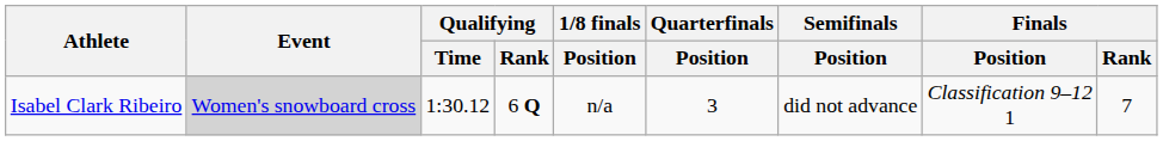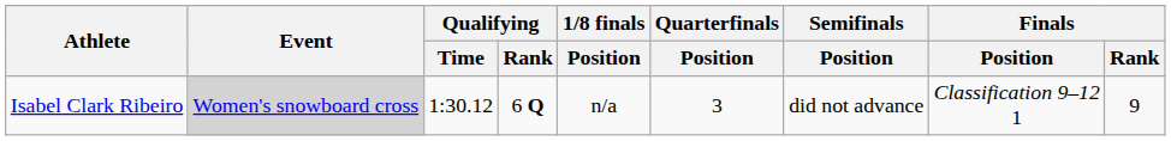Isabel Clark Ribeiro | Finals / Rank: 7 -> 9
